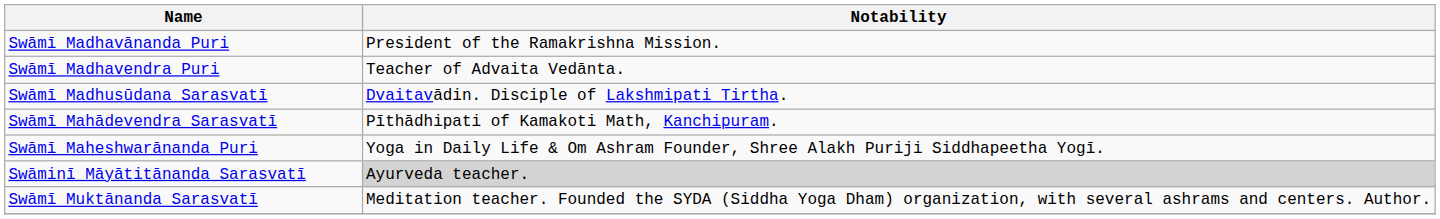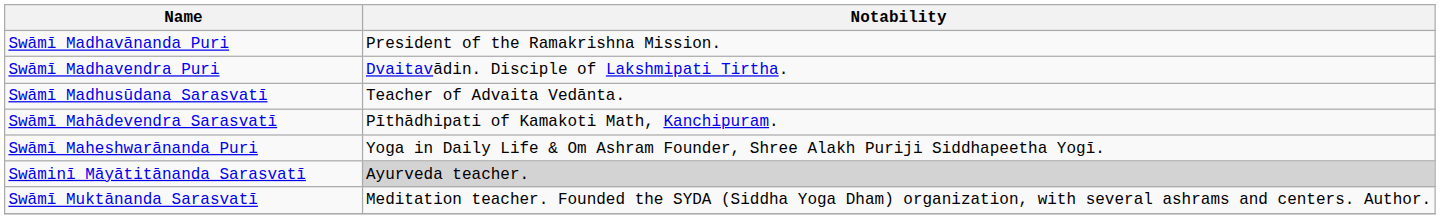Swāmī Madhavendra Puri | Notability: Teacher of Advaita Vedānta. -> Dvaitavādin. Disciple of Lakshmipati Tirtha.
Swāmī Madhusūdana Sarasvatī | Notability: Dvaitavādin. Disciple of Lakshmipati Tirtha. -> Teacher of Advaita Vedānta.
